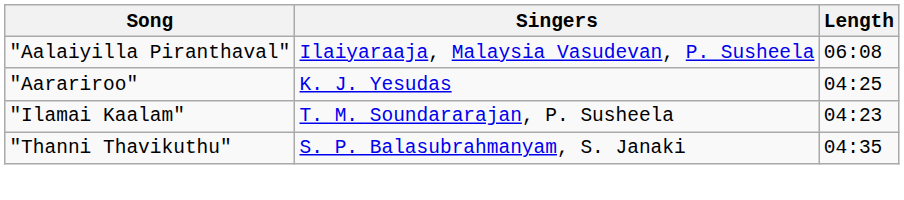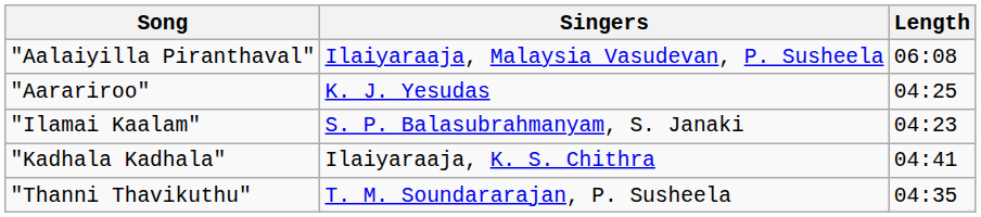"Ilamai Kaalam" | Singers: T. M. Soundararajan, P. Susheela -> S. P. Balasubrahmanyam, S. Janaki
+ row: "Kadhala Kadhala" | Ilaiyaraaja, K. S. Chithra | 04:41
"Thanni Thavikuthu" | Singers: S. P. Balasubrahmanyam, S. Janaki -> T. M. Soundararajan, P. Susheela
